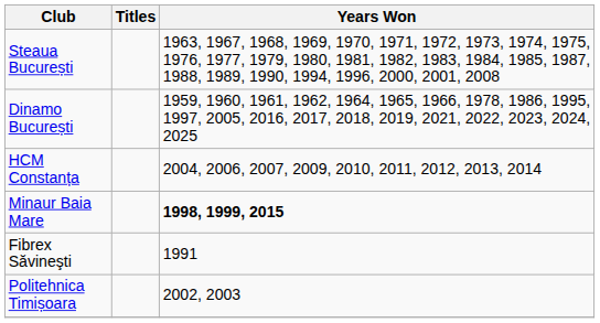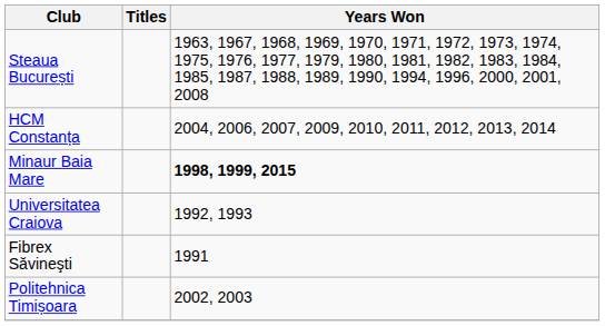- row: Dinamo București | 1959, 1960, 1961, 1962, 1964, 1965, 1966, 1978, 1986, 1995, 1997, 2005, 2016, 2017, 2018, 2019, 2021, 2022, 2023, 2024, 2025
+ row: Universitatea Craiova | 1992, 1993
